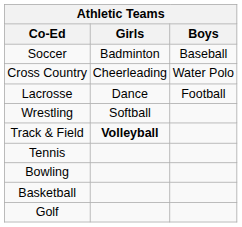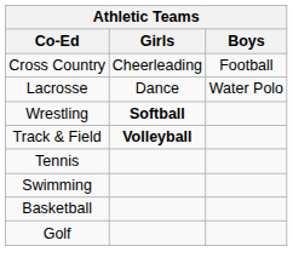- row: Soccer | Badminton | Baseball
Cross Country | Boys: Water Polo -> Football
Lacrosse | Boys: Football -> Water Polo
Wrestling | Girls: normal -> bold
- row: Bowling
+ row: Swimming
